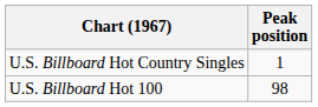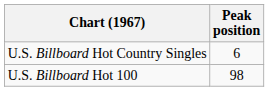U.S. Billboard Hot Country Singles | Peak position: 1 -> 6
